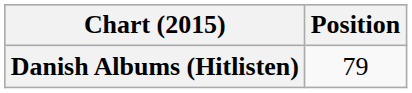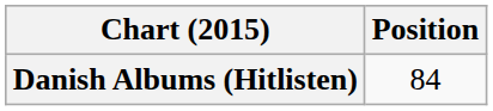Danish Albums (Hitlisten) | Position: 79 -> 84
